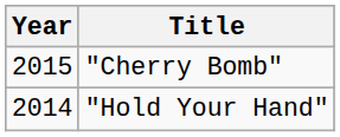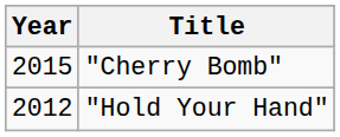"Hold Your Hand" | Year: 2014 -> 2012
